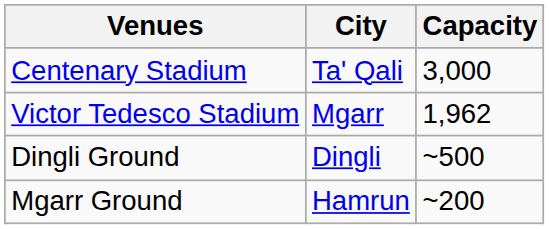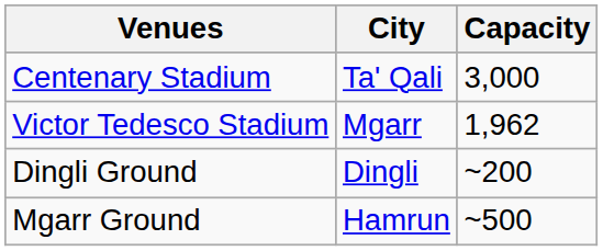Dingli Ground | Capacity: ~500 -> ~200
Mgarr Ground | Capacity: ~200 -> ~500
